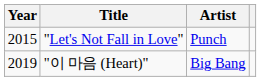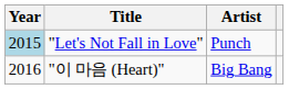"Let's Not Fall in Love" | Year: no background -> lightblue background
"이 마음 (Heart)" | Year: 2019 -> 2016
